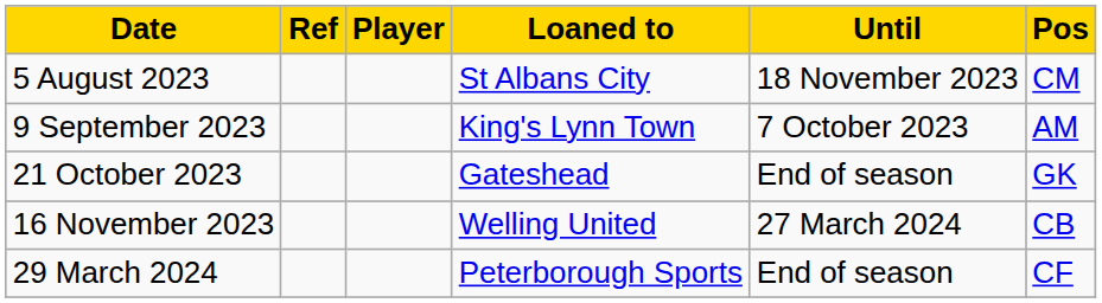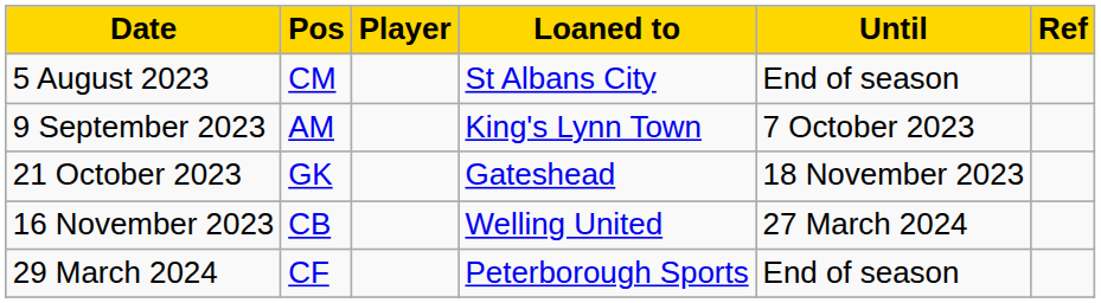columns swapped: Pos <-> Ref
5 August 2023 | Until: 18 November 2023 -> End of season
21 October 2023 | Until: End of season -> 18 November 2023
